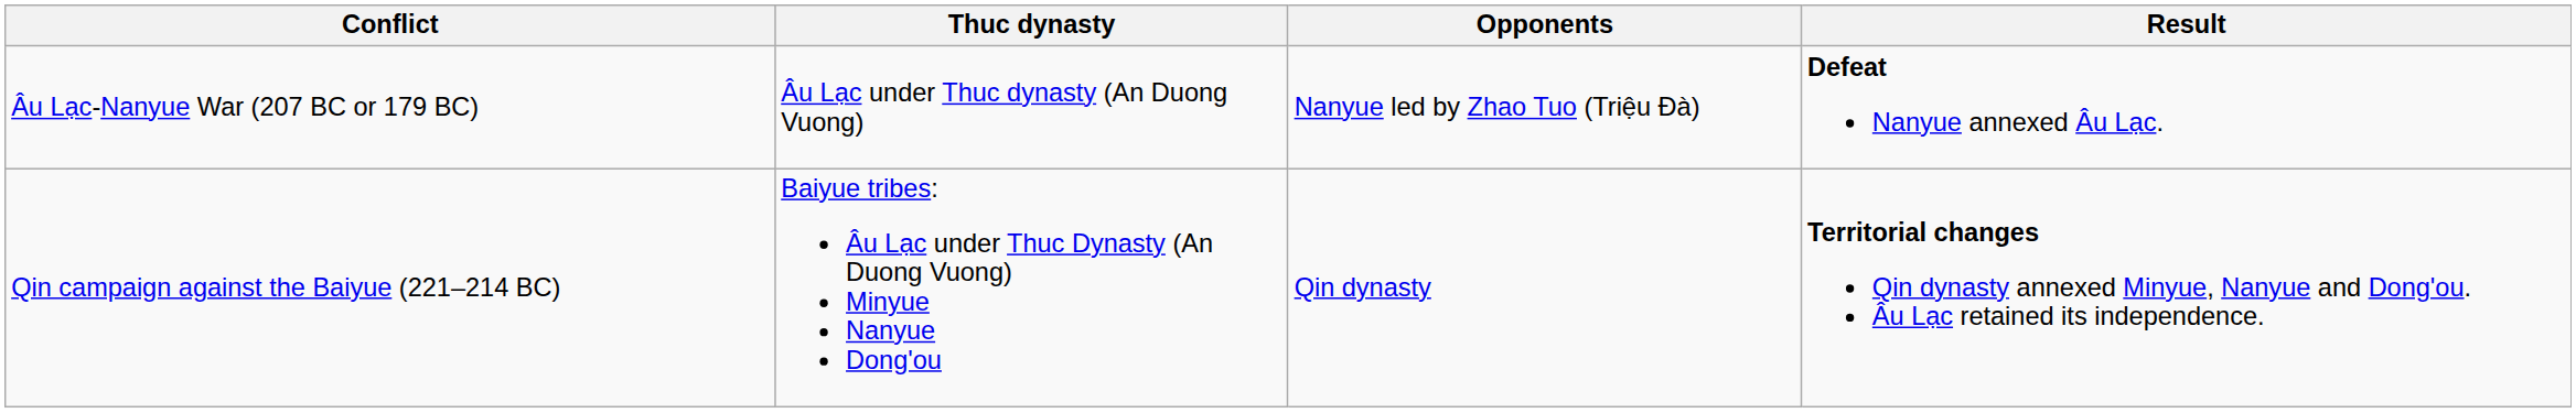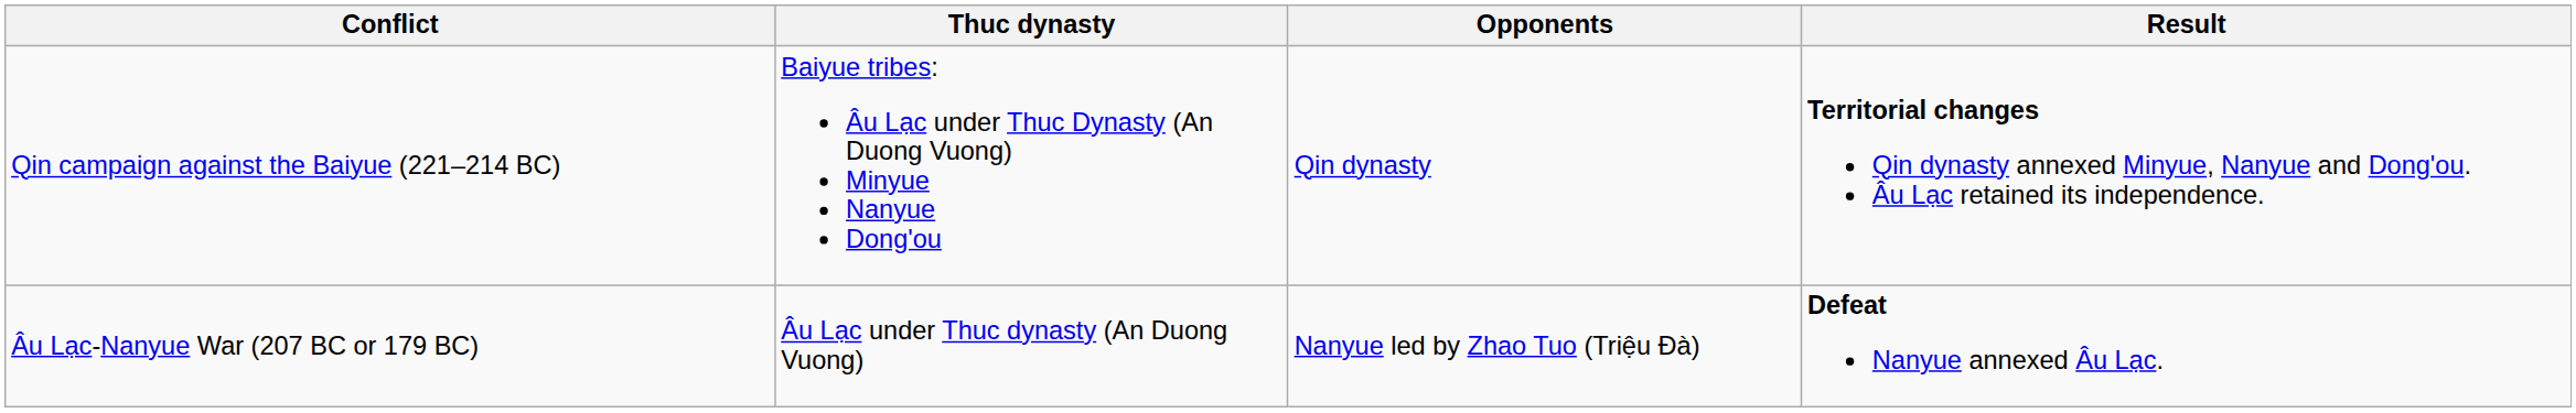rows swapped: Qin campaign against the Baiyue (221–214 BC) <-> Âu Lạc-Nanyue War (207 BC or 179 BC)
